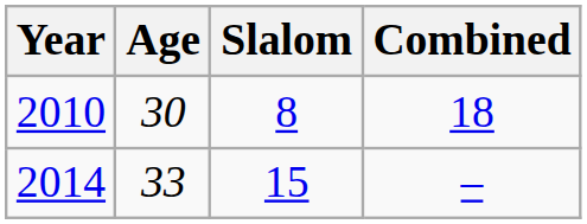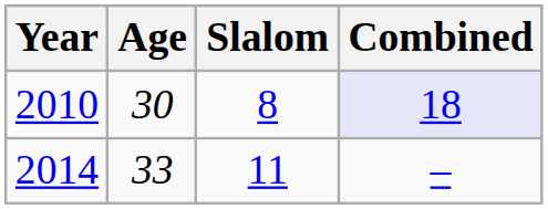2010 | Combined: no background -> lavender background
2014 | Slalom: 15 -> 11
